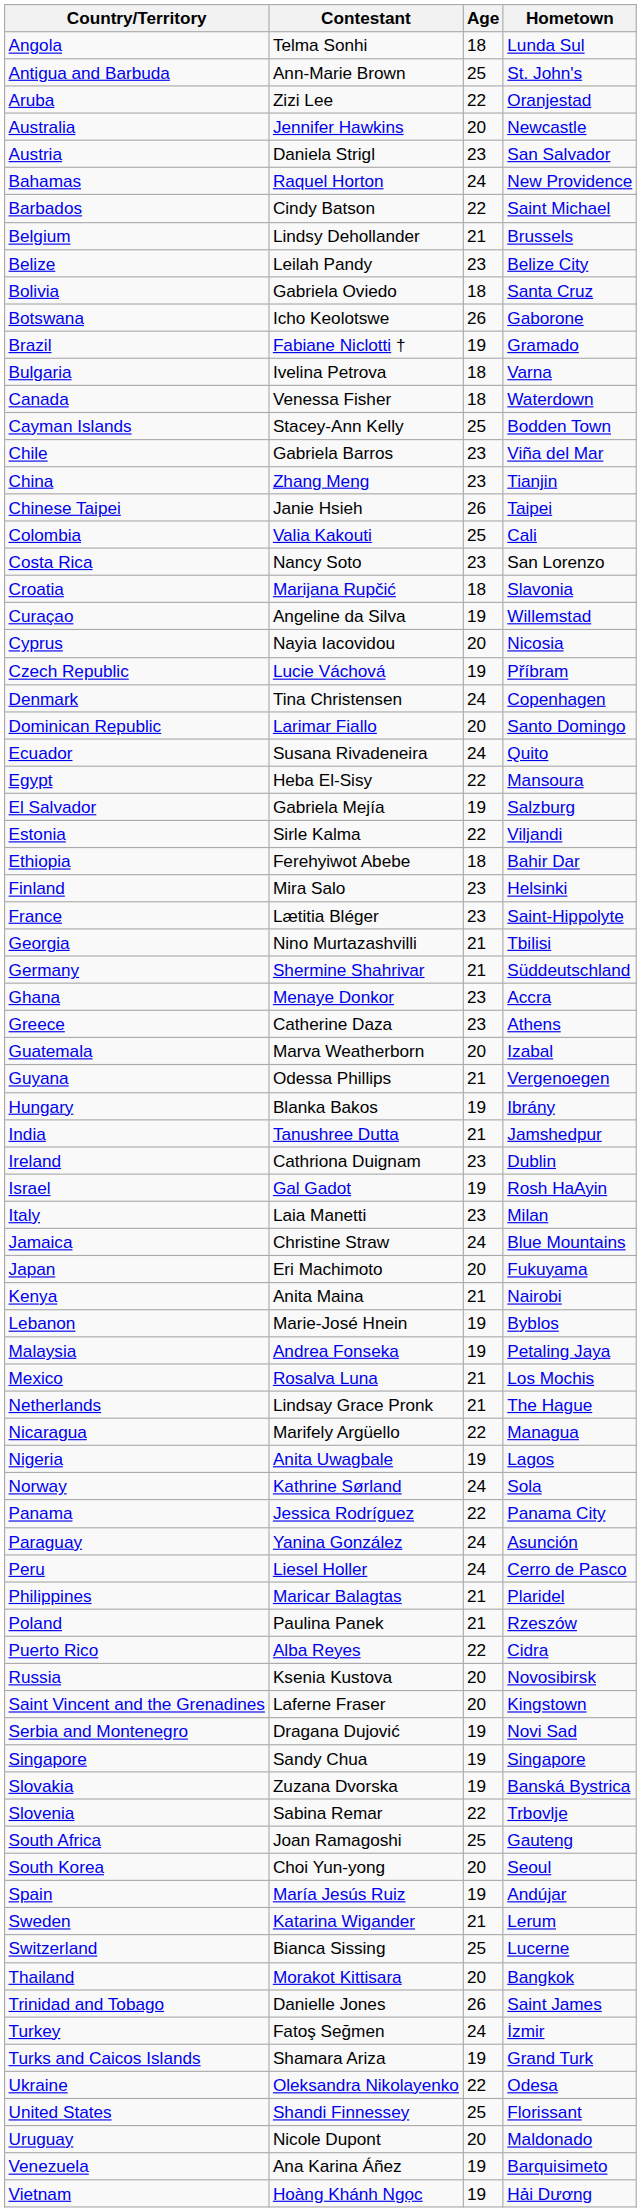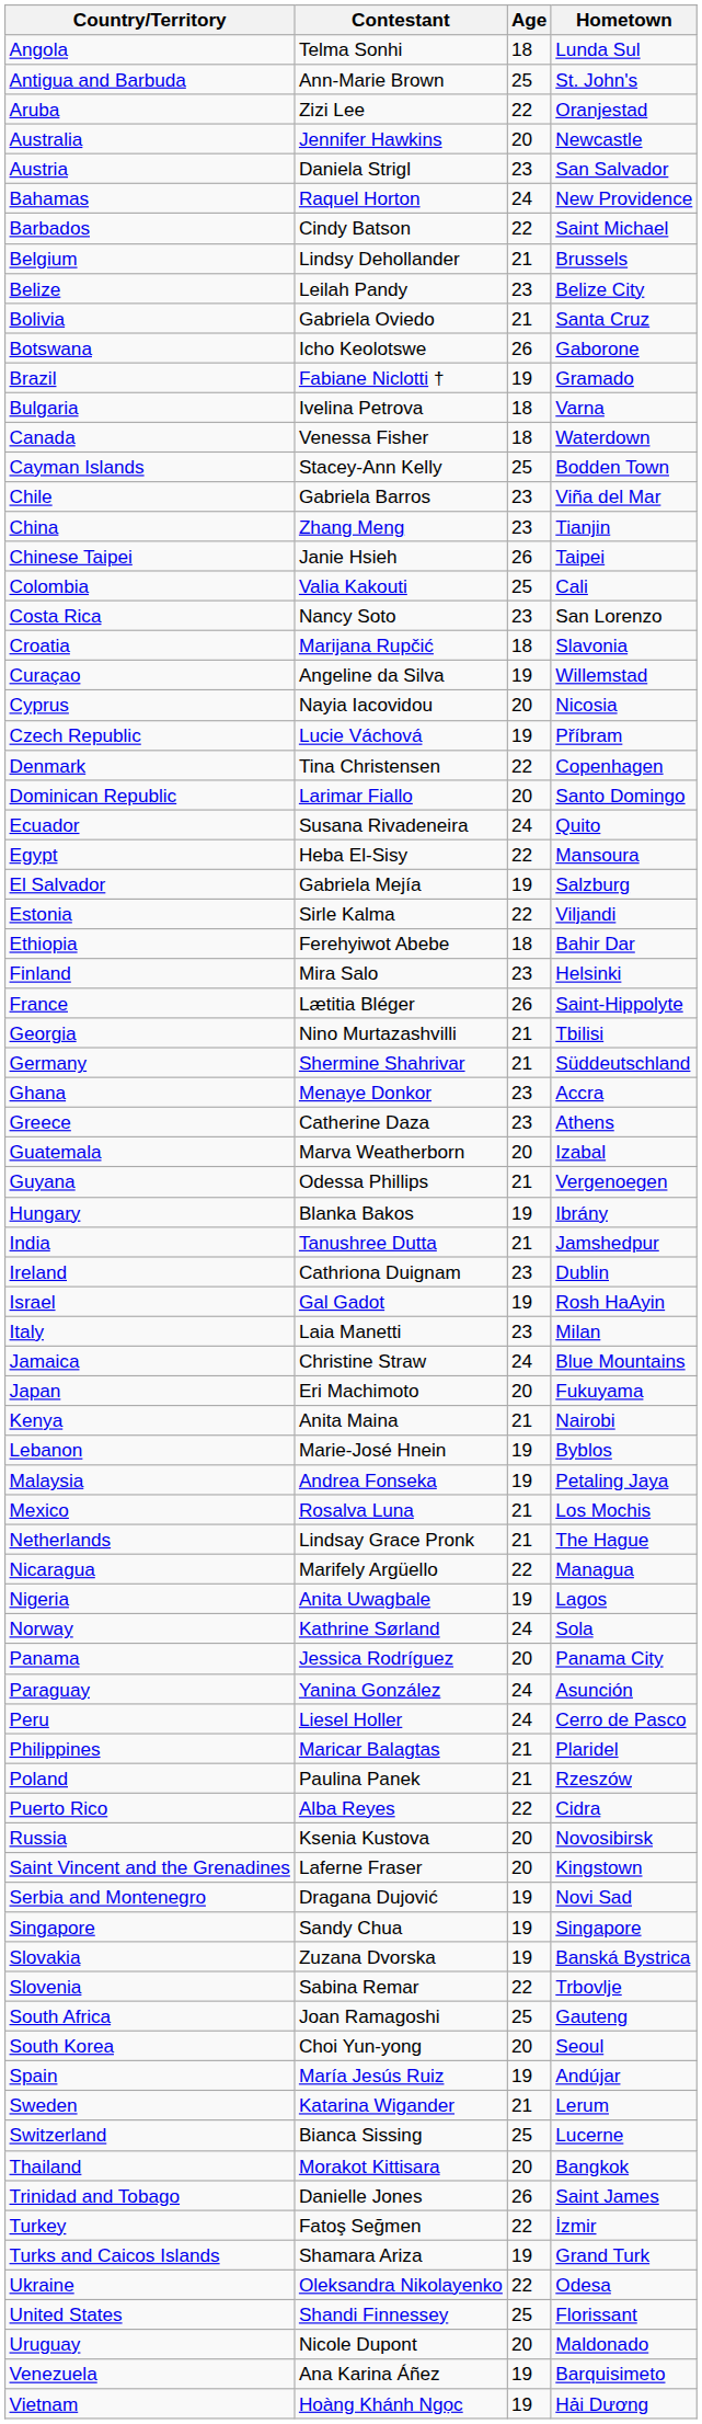Bolivia | Age: 18 -> 21
Denmark | Age: 24 -> 22
France | Age: 23 -> 26
Panama | Age: 22 -> 20
Turkey | Age: 24 -> 22
